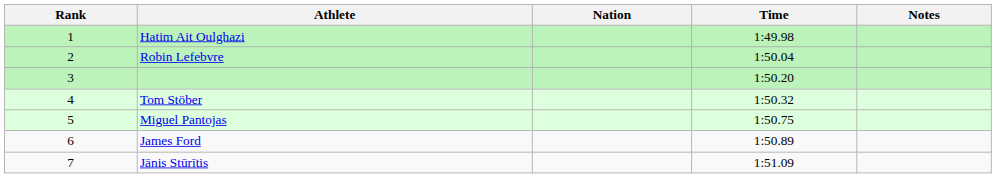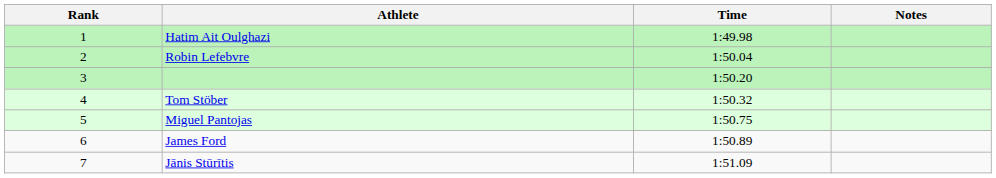- column: Nation
